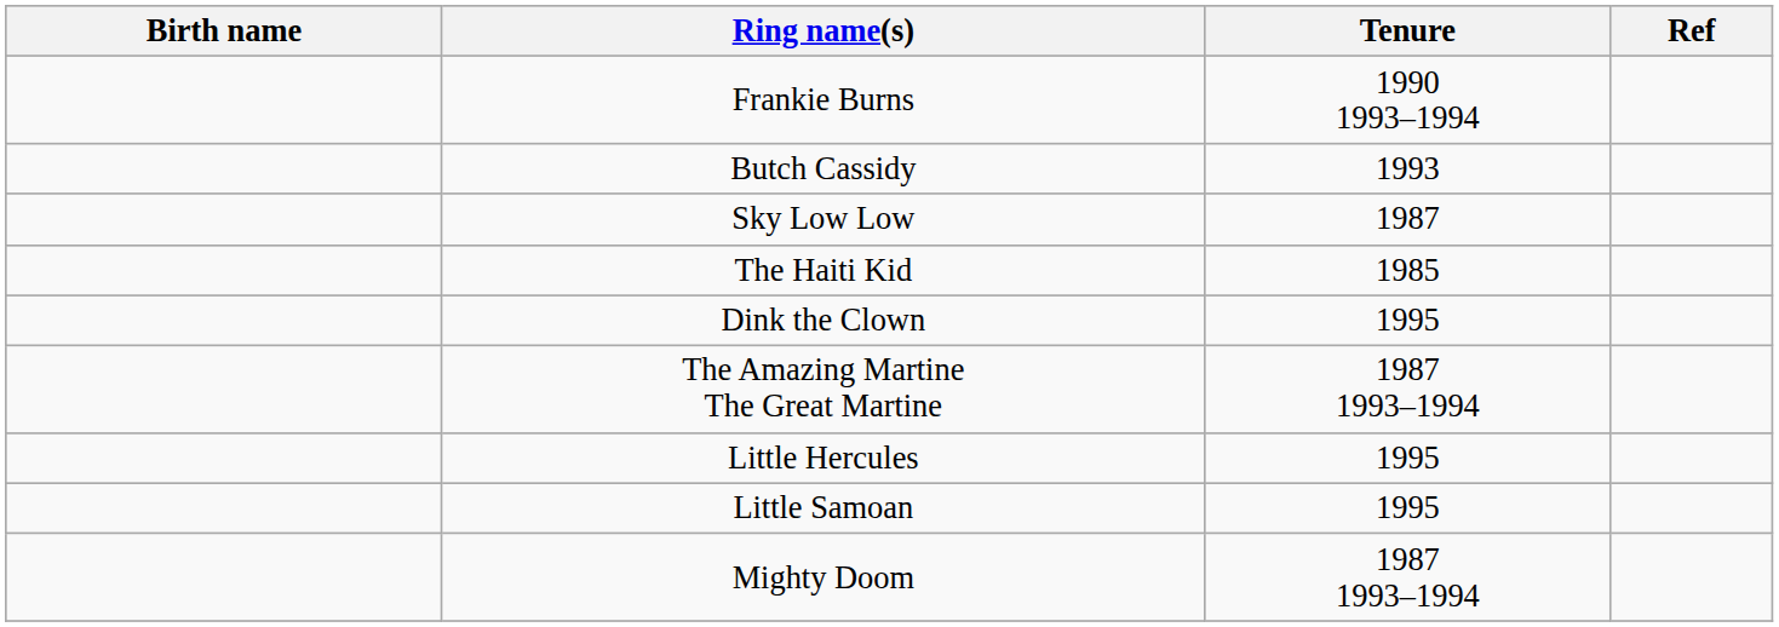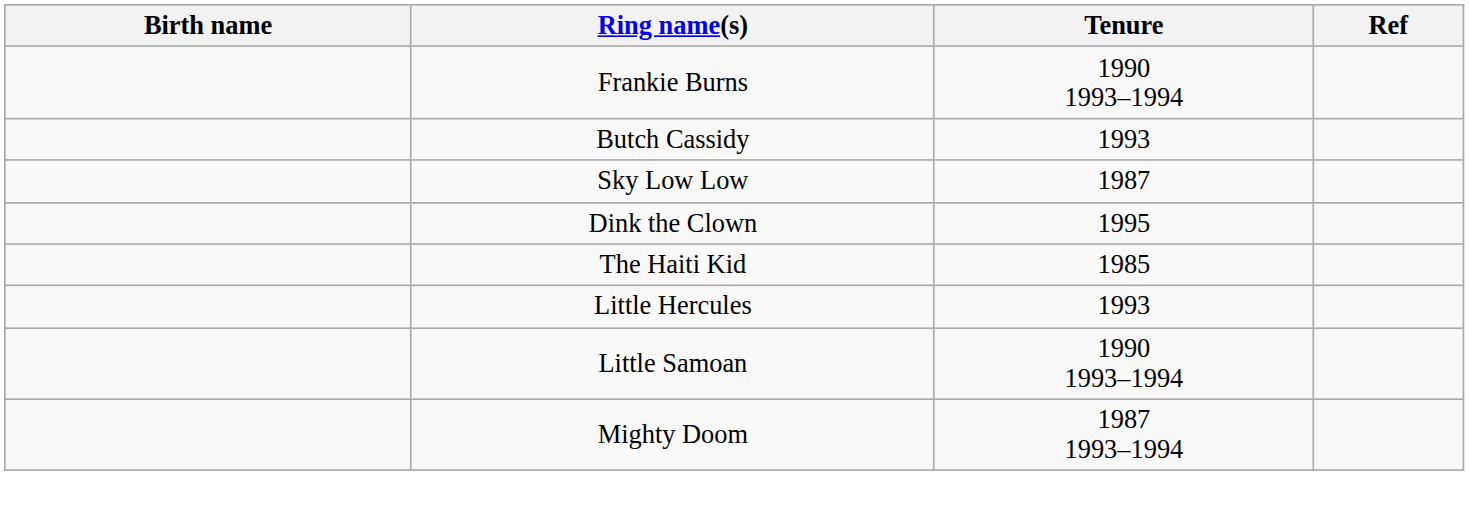rows swapped: Dink the Clown <-> The Haiti Kid
- row: The Amazing Martine The Great Martine | 1987 1993–1994
Little Hercules | Tenure: 1995 -> 1993
Little Samoan | Tenure: 1995 -> 1990 1993–1994
